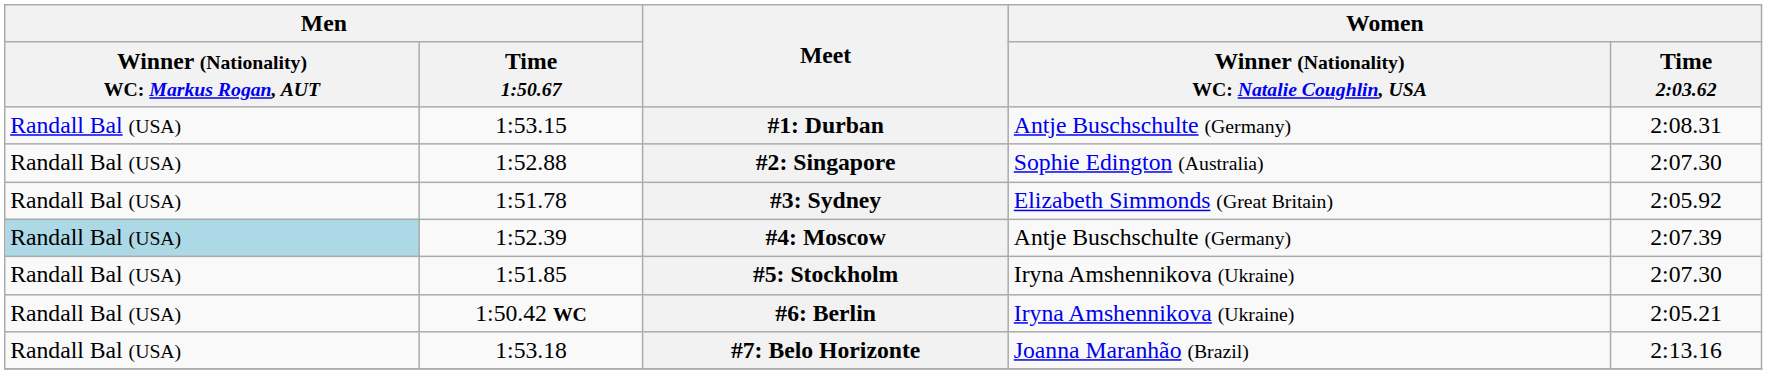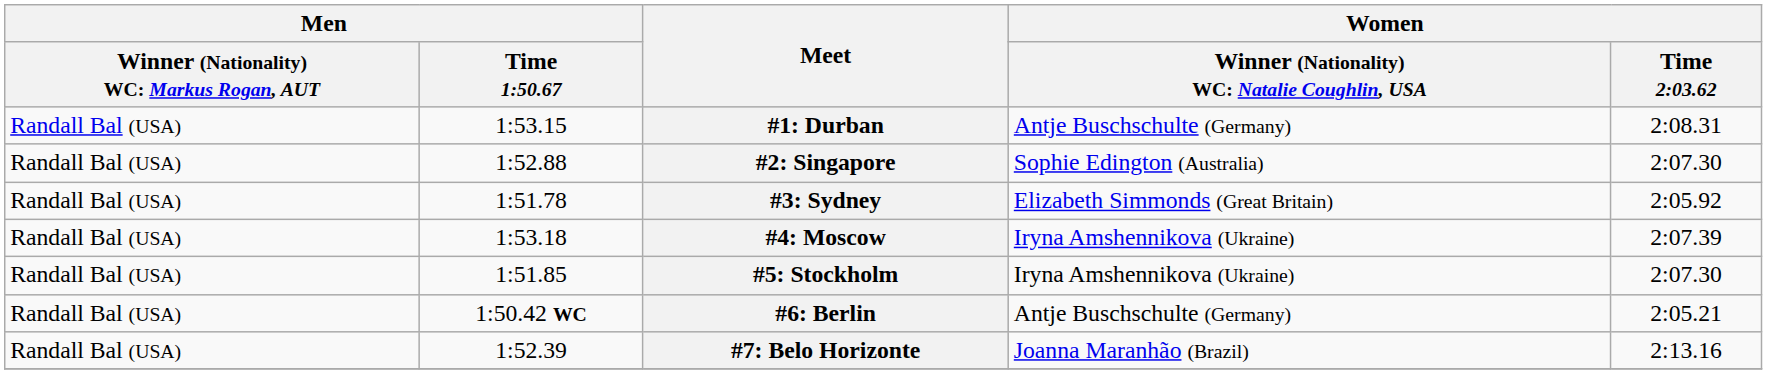#4: Moscow | column 1: lightblue background -> no background
#4: Moscow | Men / Time 1:50.67: 1:52.39 -> 1:53.18
#4: Moscow | column 4: Antje Buschschulte (Germany) -> Iryna Amshennikova (Ukraine)
#6: Berlin | column 4: Iryna Amshennikova (Ukraine) -> Antje Buschschulte (Germany)
#7: Belo Horizonte | Men / Time 1:50.67: 1:53.18 -> 1:52.39
